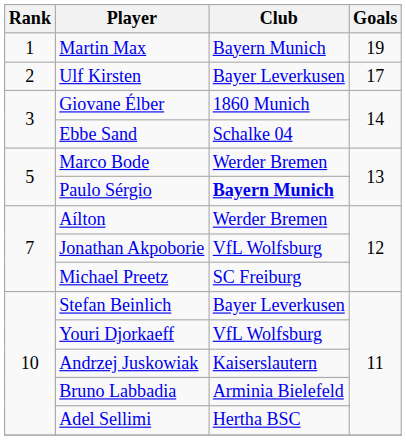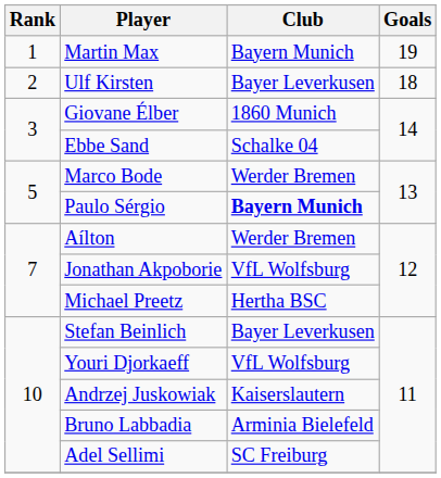Ulf Kirsten | Goals: 17 -> 18
Michael Preetz | Club: SC Freiburg -> Hertha BSC
Adel Sellimi | Club: Hertha BSC -> SC Freiburg
